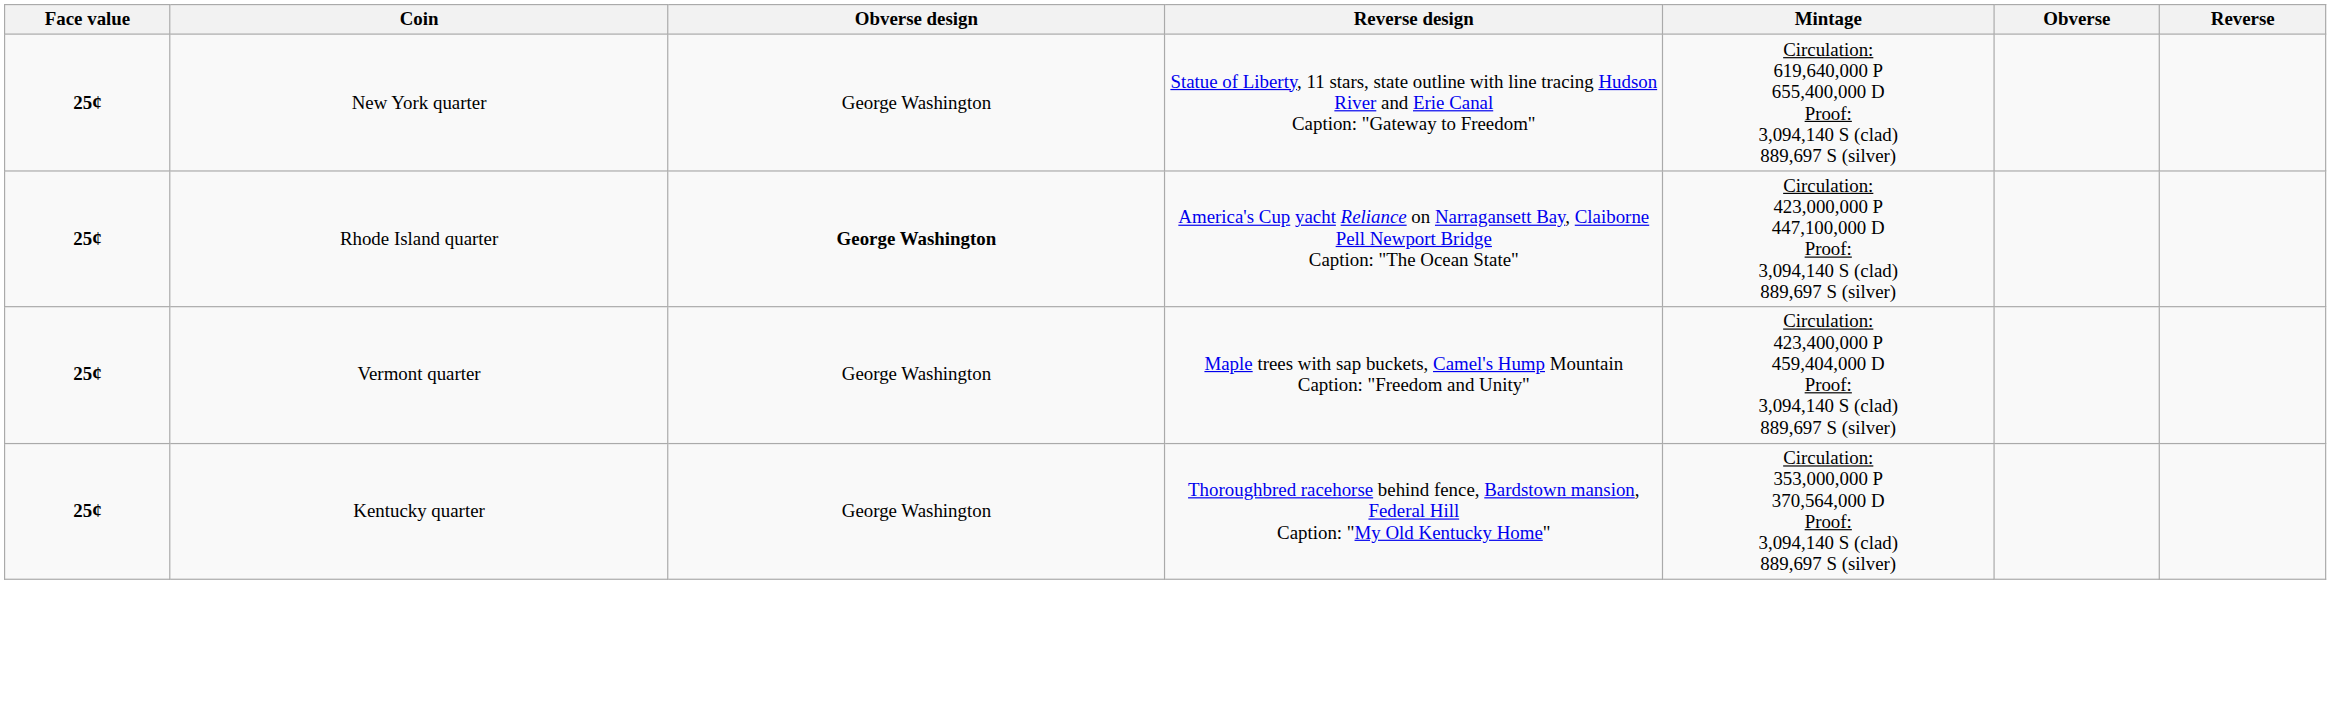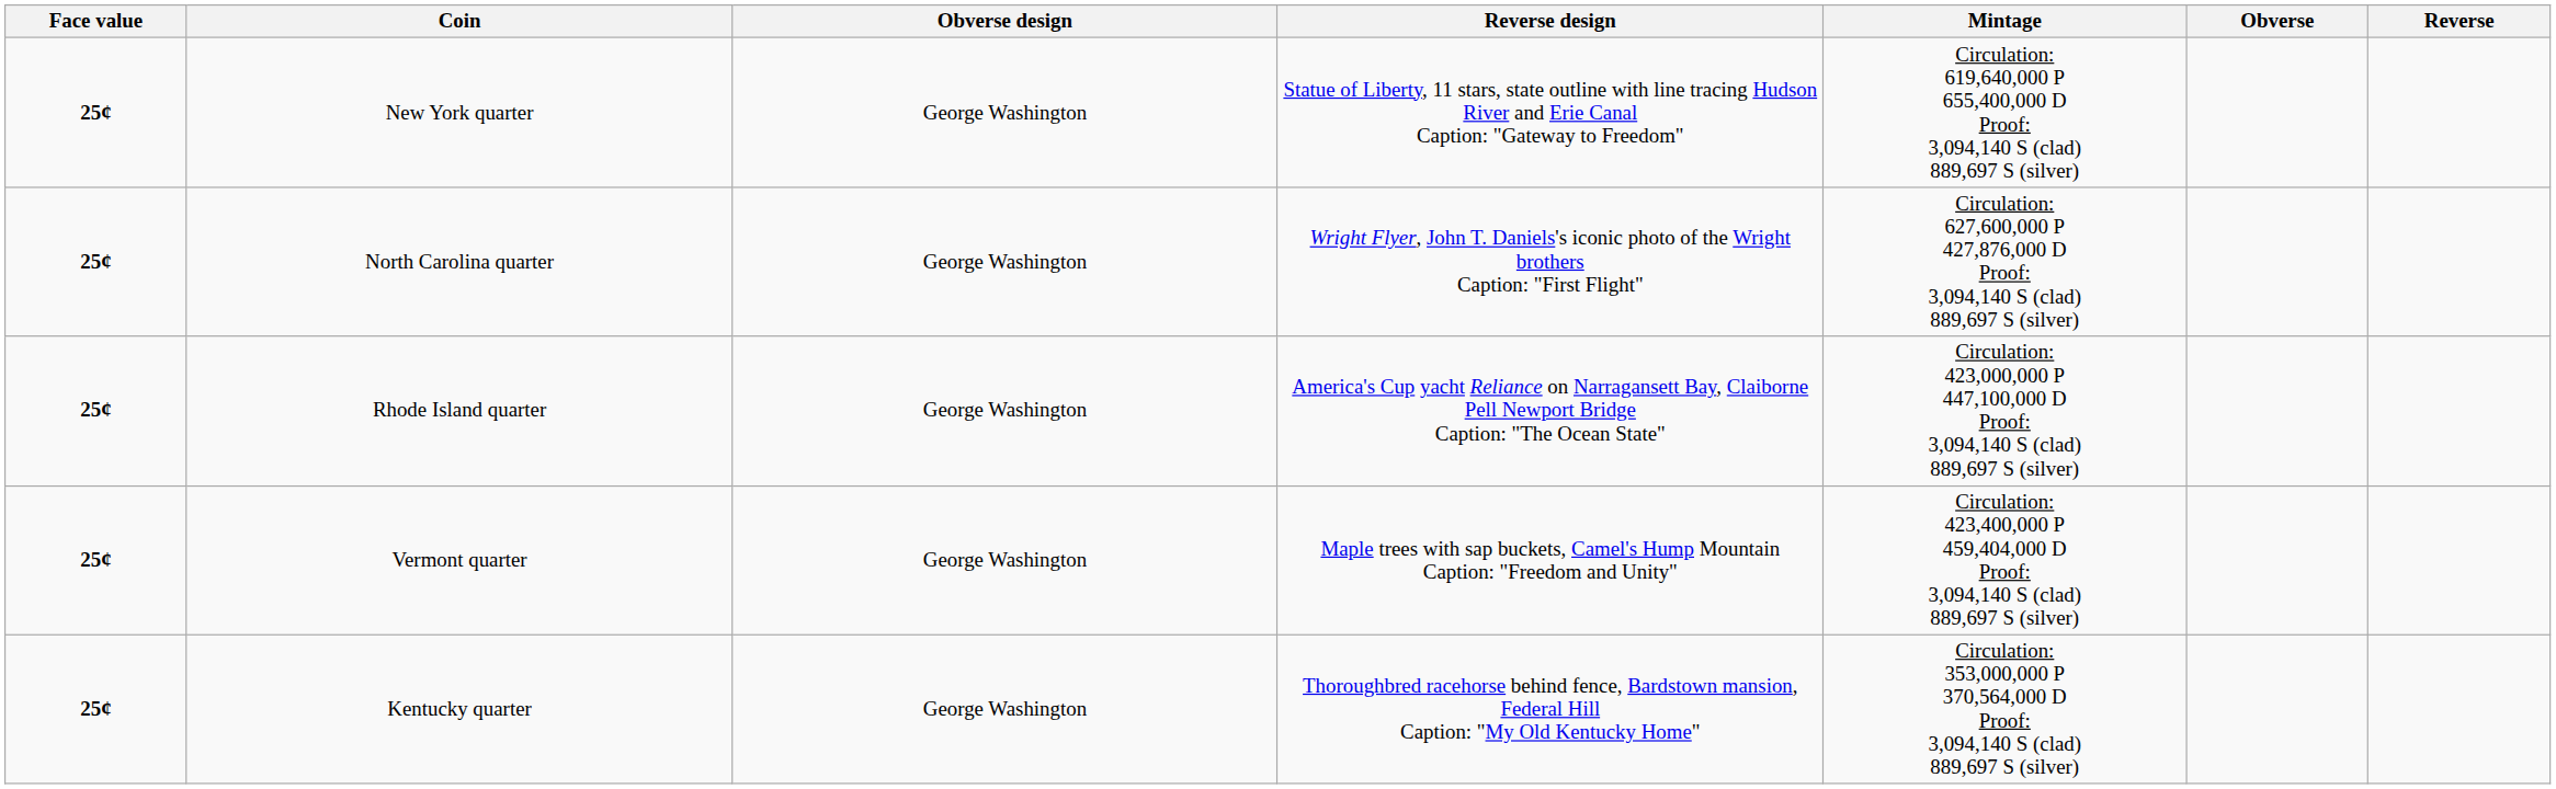+ row: 25¢ | North Carolina quarter | George Washington | Wright Flyer, John T. Daniels's iconic photo of the Wright brothers Caption: "First Flight" | Circulation: 627,600,000 P 427,876,000 D Proof: 3,094,140 S (clad) 889,697 S (silver)
Rhode Island quarter | Obverse design: bold -> normal
